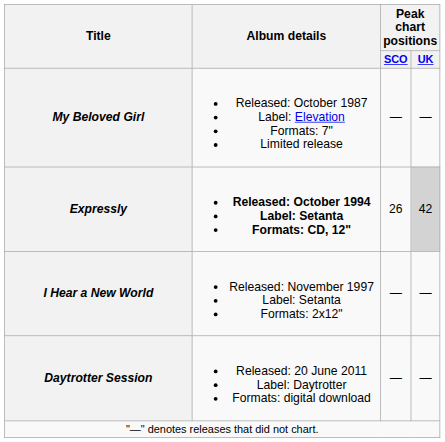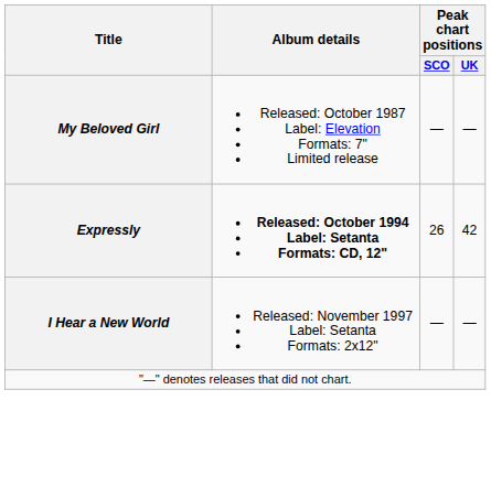Expressly | Peak chart positions / UK: lightgrey background -> no background
- row: Daytrotter Session | Released: 20 June 2011 Label: Daytrotter Formats: digital download | — | —
